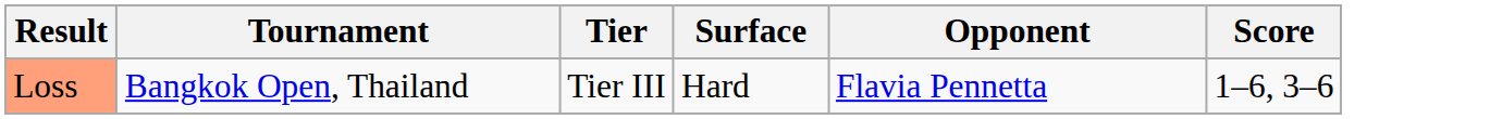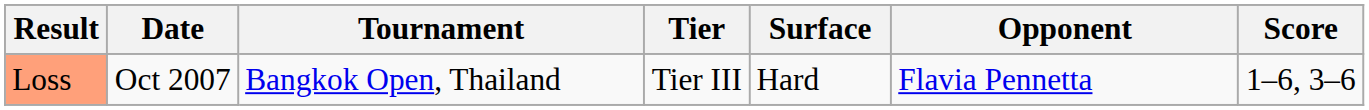+ column: Date | Oct 2007
